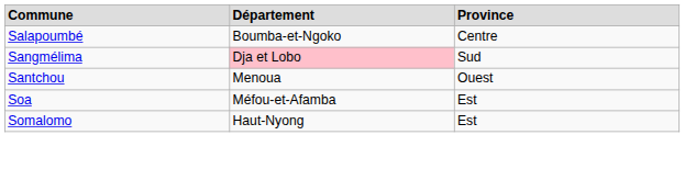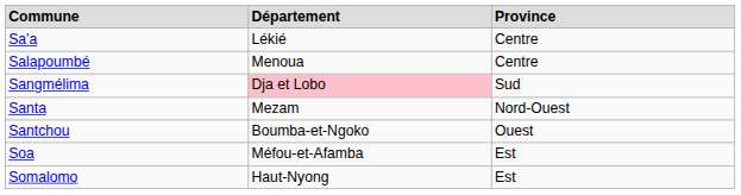+ row: Sa'a | Lékié | Centre
Salapoumbé | Département: Boumba-et-Ngoko -> Menoua
+ row: Santa | Mezam | Nord-Ouest
Santchou | Département: Menoua -> Boumba-et-Ngoko
